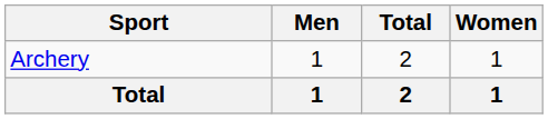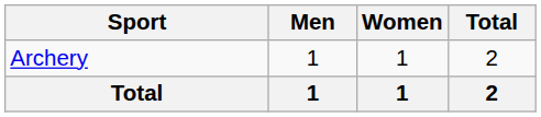columns swapped: Women <-> Total
